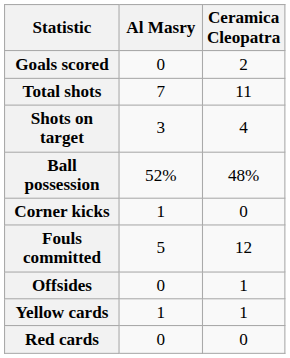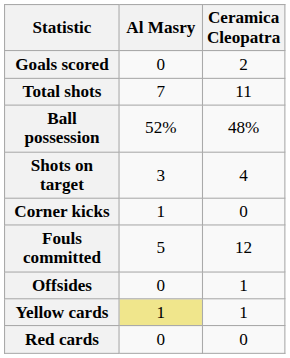rows swapped: Shots on target <-> Ball possession
Yellow cards | Al Masry: no background -> khaki background
